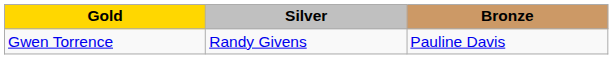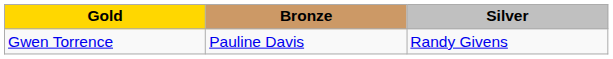columns swapped: Silver <-> Bronze
